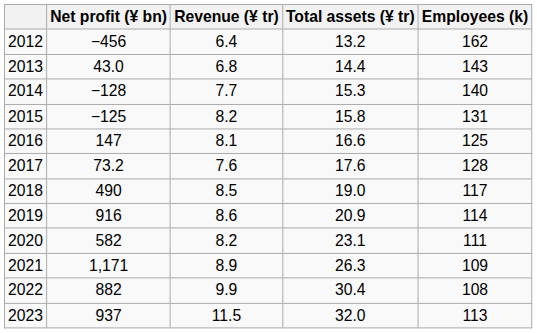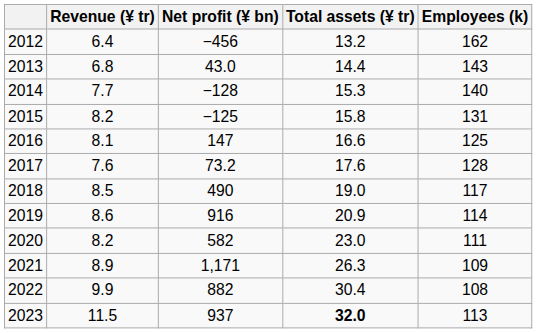columns swapped: Revenue (¥ tr) <-> Net profit (¥ bn)
2020 | Total assets (¥ tr): 23.1 -> 23.0
2023 | Total assets (¥ tr): normal -> bold
